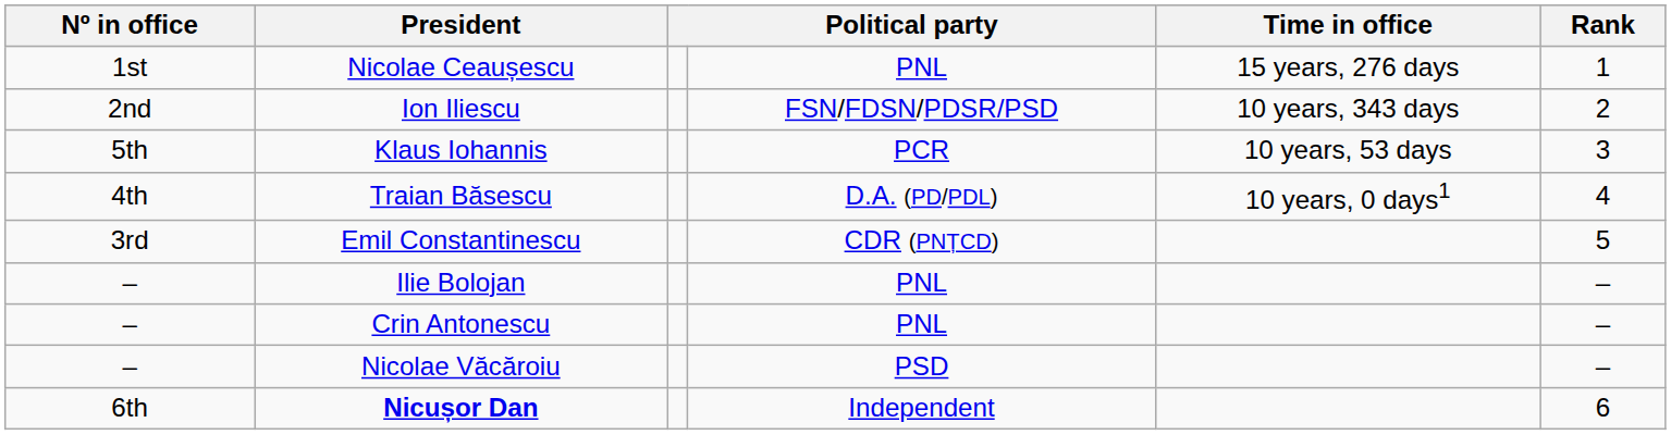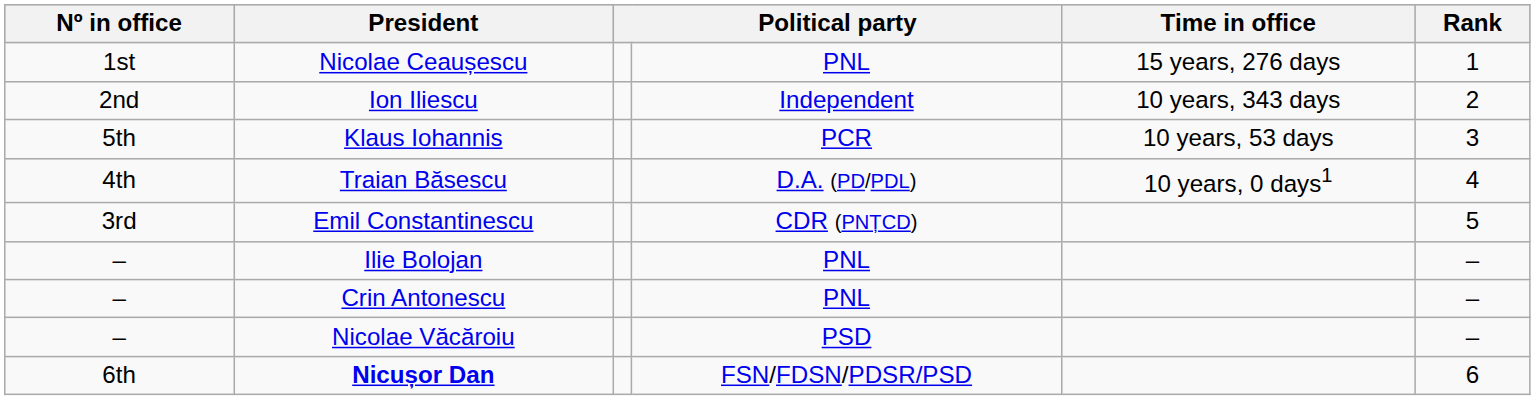Ion Iliescu | column 4: FSN/FDSN/PDSR/PSD -> Independent
Nicușor Dan | column 4: Independent -> FSN/FDSN/PDSR/PSD
